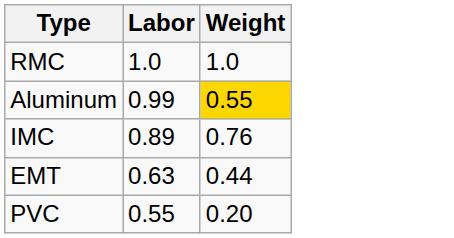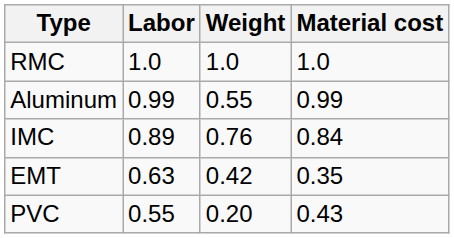+ column: Material cost | 1.0 | 0.99 | 0.84 | 0.35 | 0.43
Aluminum | Weight: gold background -> no background
EMT | Weight: 0.44 -> 0.42
